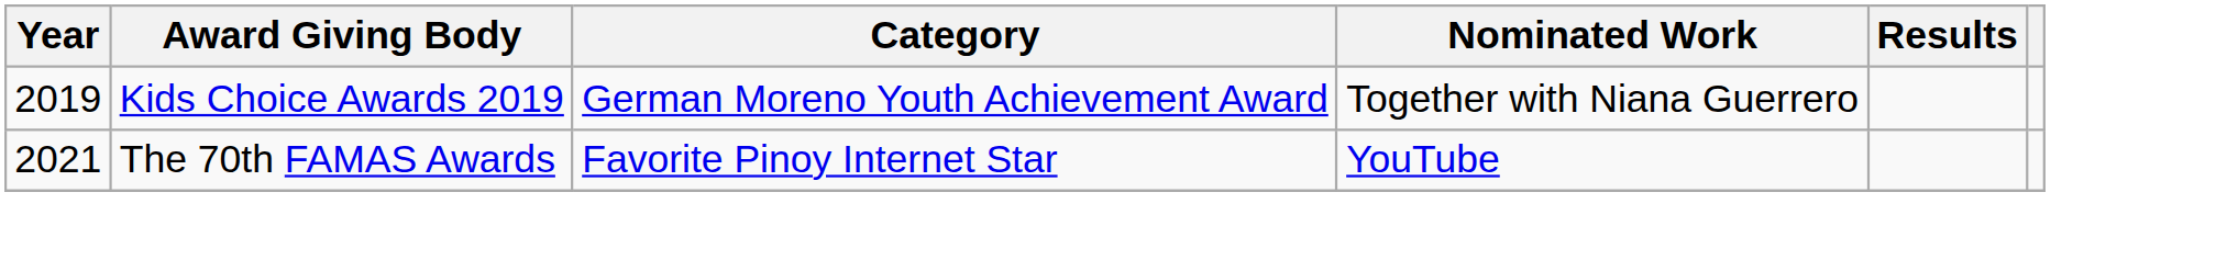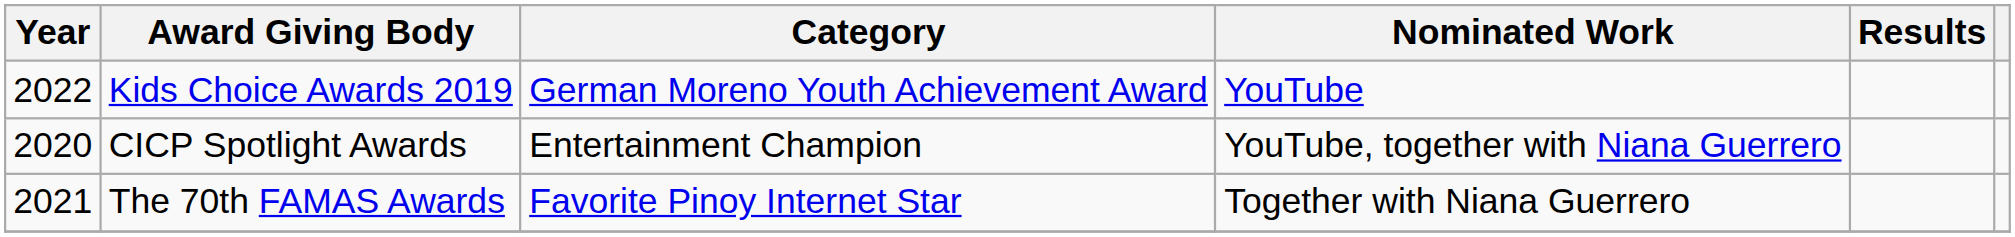Kids Choice Awards 2019 | Year: 2019 -> 2022
Kids Choice Awards 2019 | Nominated Work: Together with Niana Guerrero -> YouTube
+ row: 2020 | CICP Spotlight Awards | Entertainment Champion | YouTube, together with Niana Guerrero
The 70th FAMAS Awards | Nominated Work: YouTube -> Together with Niana Guerrero
